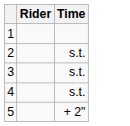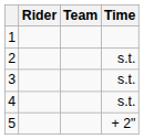+ column: Team
